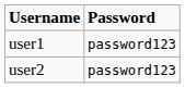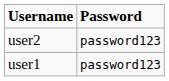rows swapped: user1 <-> user2
